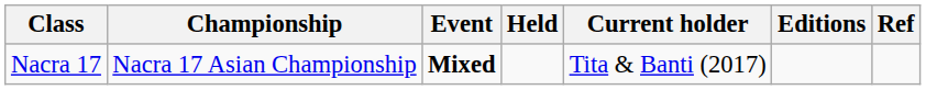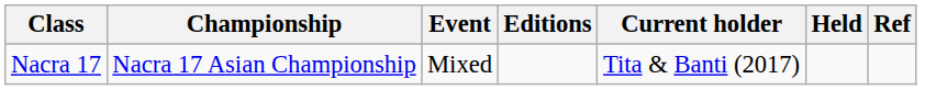columns swapped: Held <-> Editions
Nacra 17 | Event: bold -> normal
